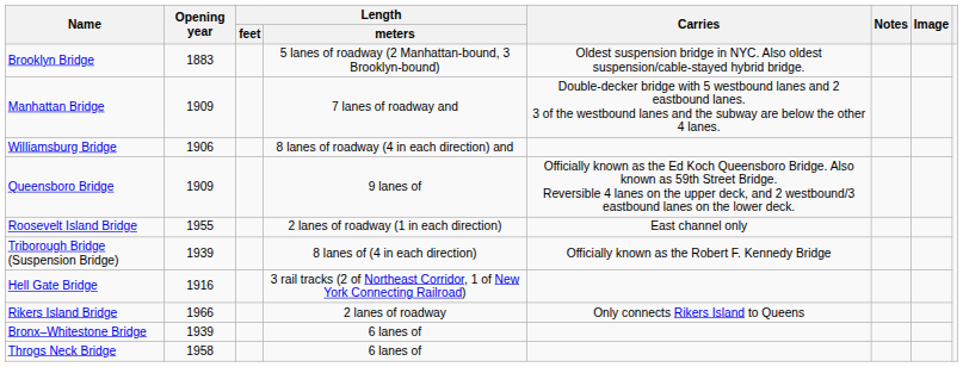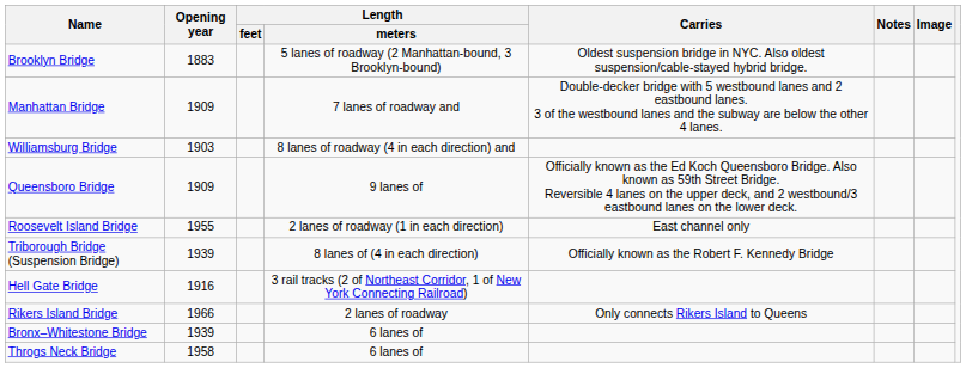Williamsburg Bridge | Opening year: 1906 -> 1903
